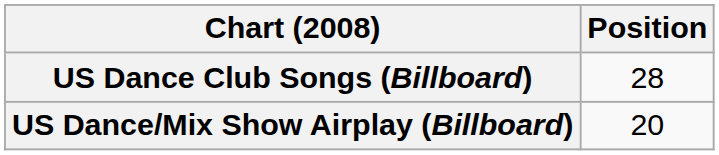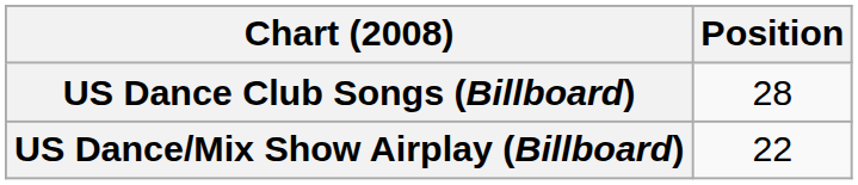US Dance/Mix Show Airplay (Billboard) | Position: 20 -> 22
